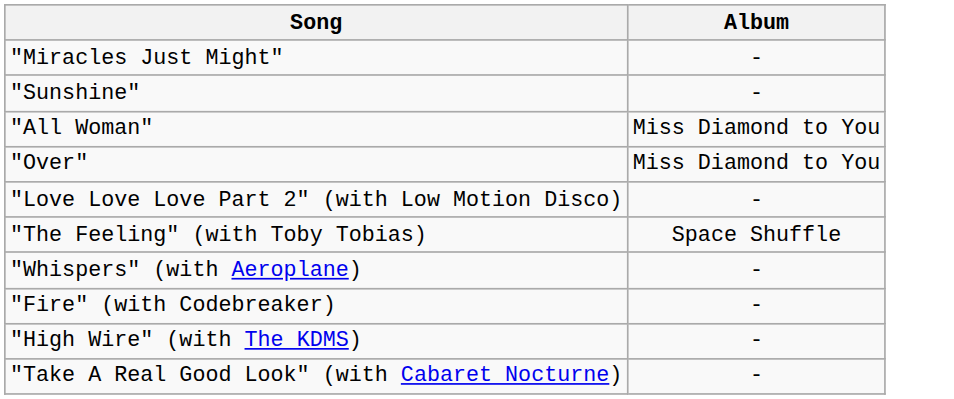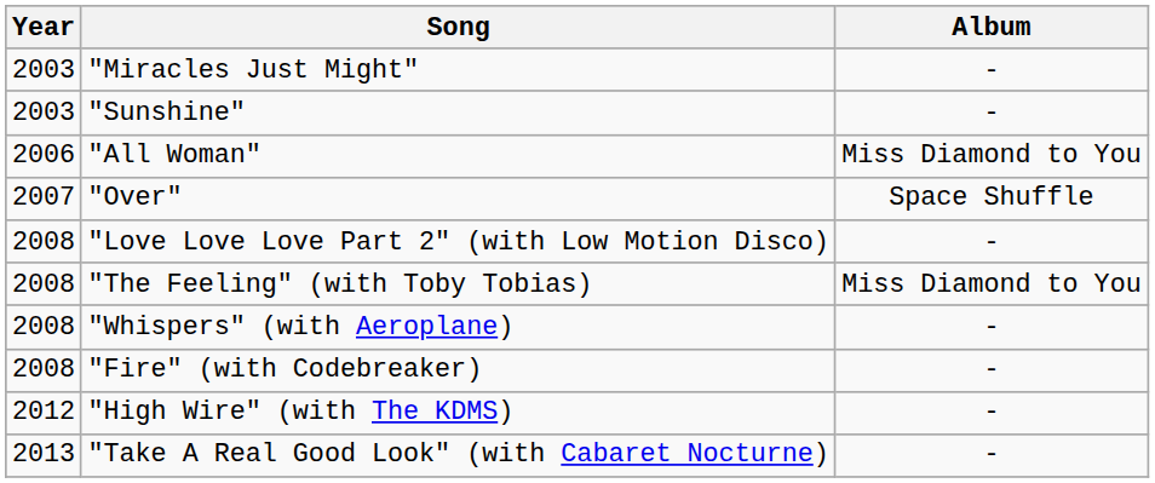+ column: Year | 2003 | 2003 | 2006 | 2007 | 2008 | 2008 | 2008 | 2008 | 2012 | 2013
"Over" | Album: Miss Diamond to You -> Space Shuffle
"The Feeling" (with Toby Tobias) | Album: Space Shuffle -> Miss Diamond to You
